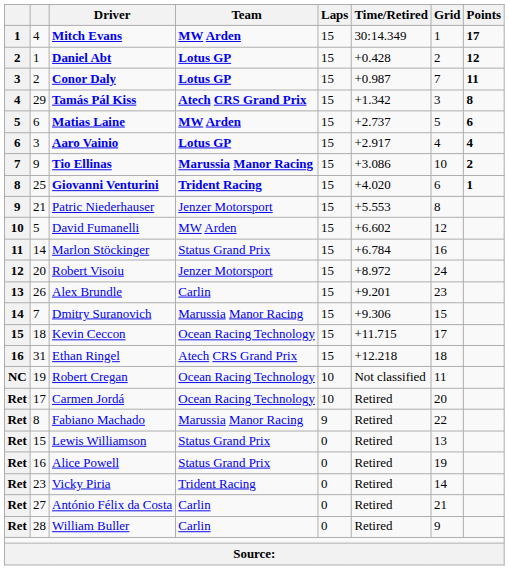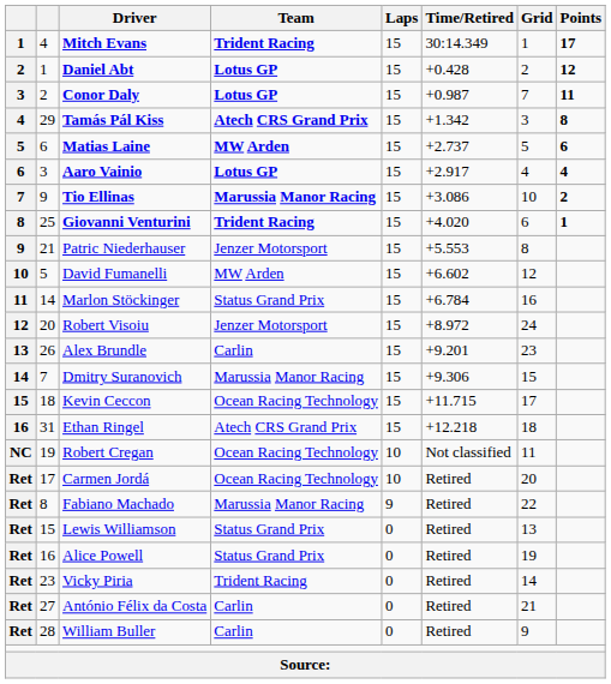Mitch Evans | Team: MW Arden -> Trident Racing
